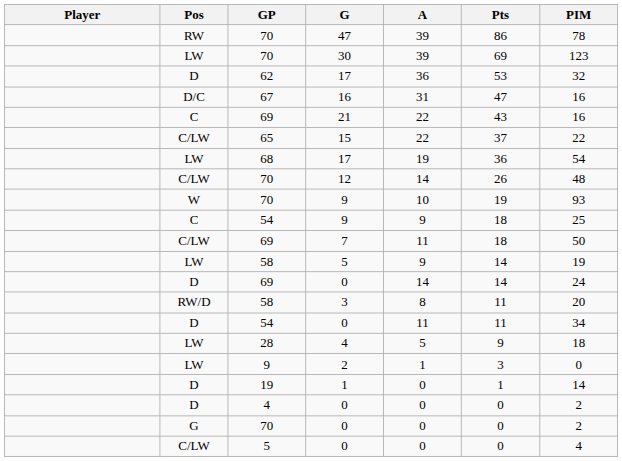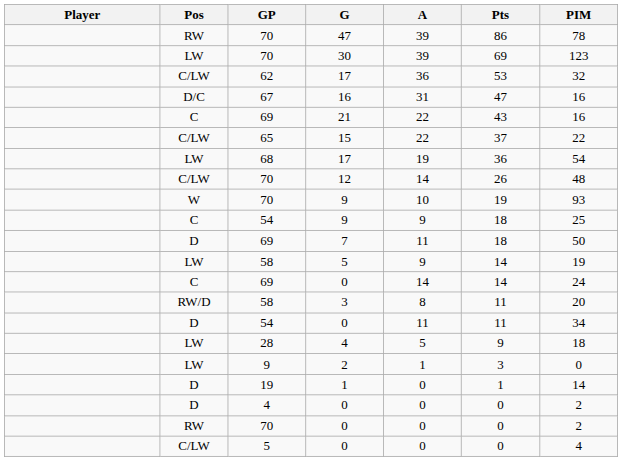62 / 17 | Pos: D -> C/LW
7 | Pos: C/LW -> D
69 / 0 | Pos: D -> C
70 / 0 | Pos: G -> RW
